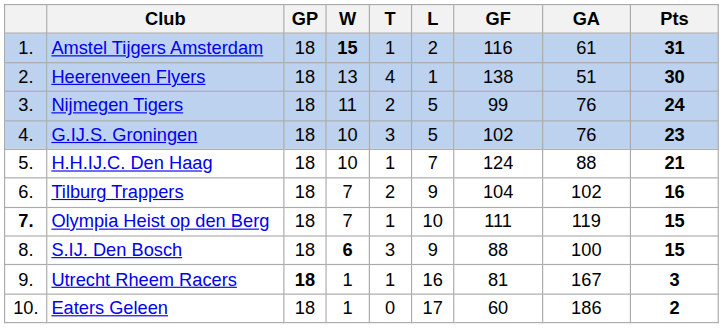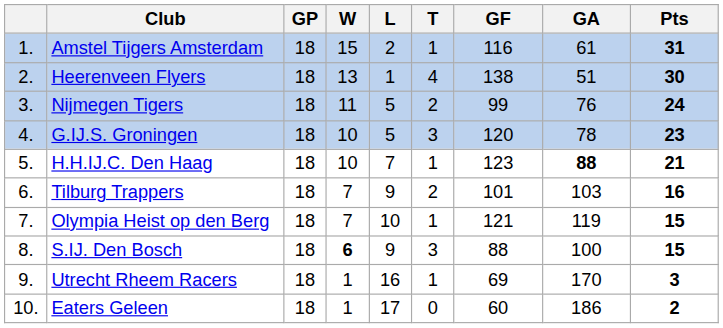columns swapped: T <-> L
Amstel Tijgers Amsterdam | W: bold -> normal
G.IJ.S. Groningen | GF: 102 -> 120
G.IJ.S. Groningen | GA: 76 -> 78
H.H.IJ.C. Den Haag | GF: 124 -> 123
H.H.IJ.C. Den Haag | GA: normal -> bold
Tilburg Trappers | GF: 104 -> 101
Tilburg Trappers | GA: 102 -> 103
Olympia Heist op den Berg | column 1: bold -> normal
Olympia Heist op den Berg | GF: 111 -> 121
Utrecht Rheem Racers | GP: bold -> normal
Utrecht Rheem Racers | GF: 81 -> 69
Utrecht Rheem Racers | GA: 167 -> 170
